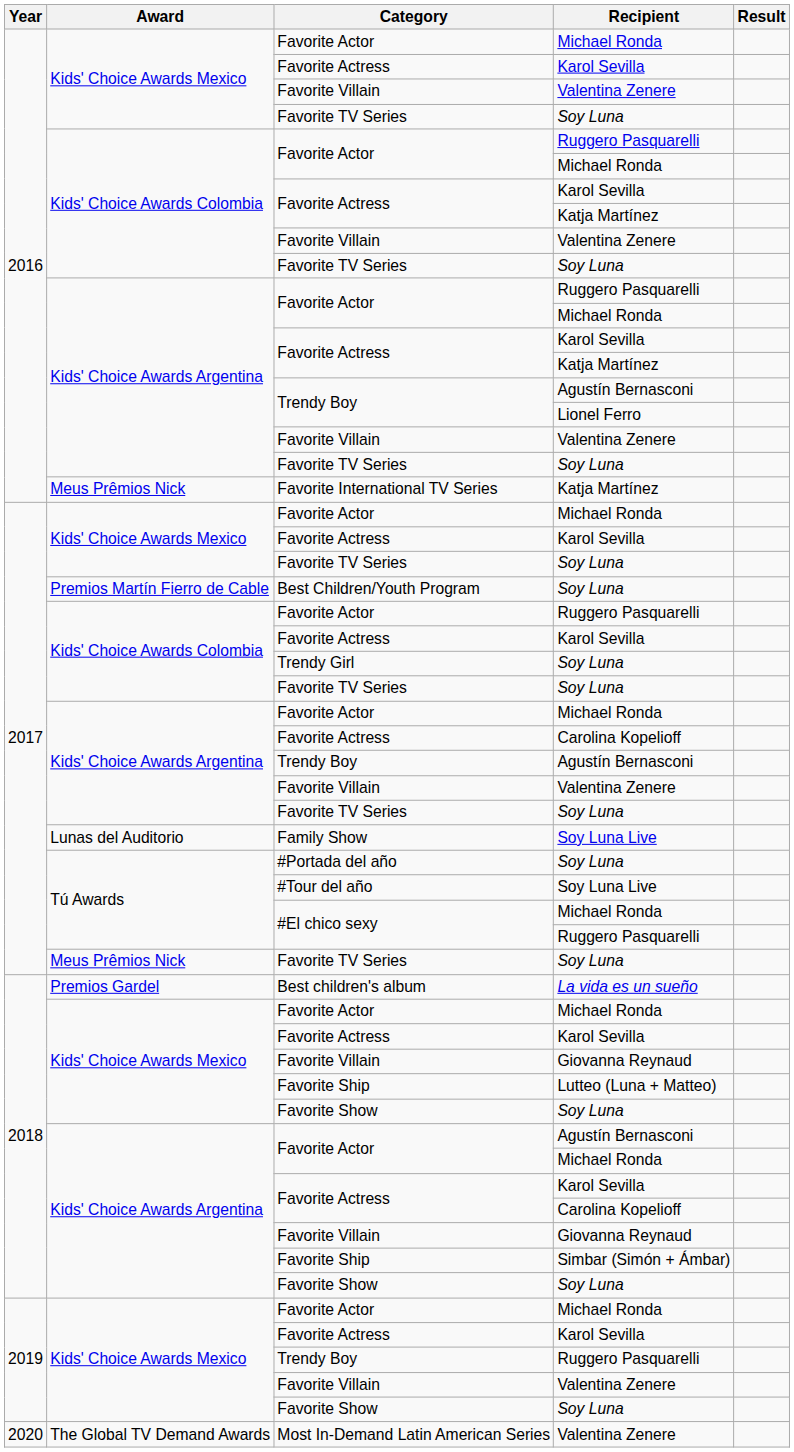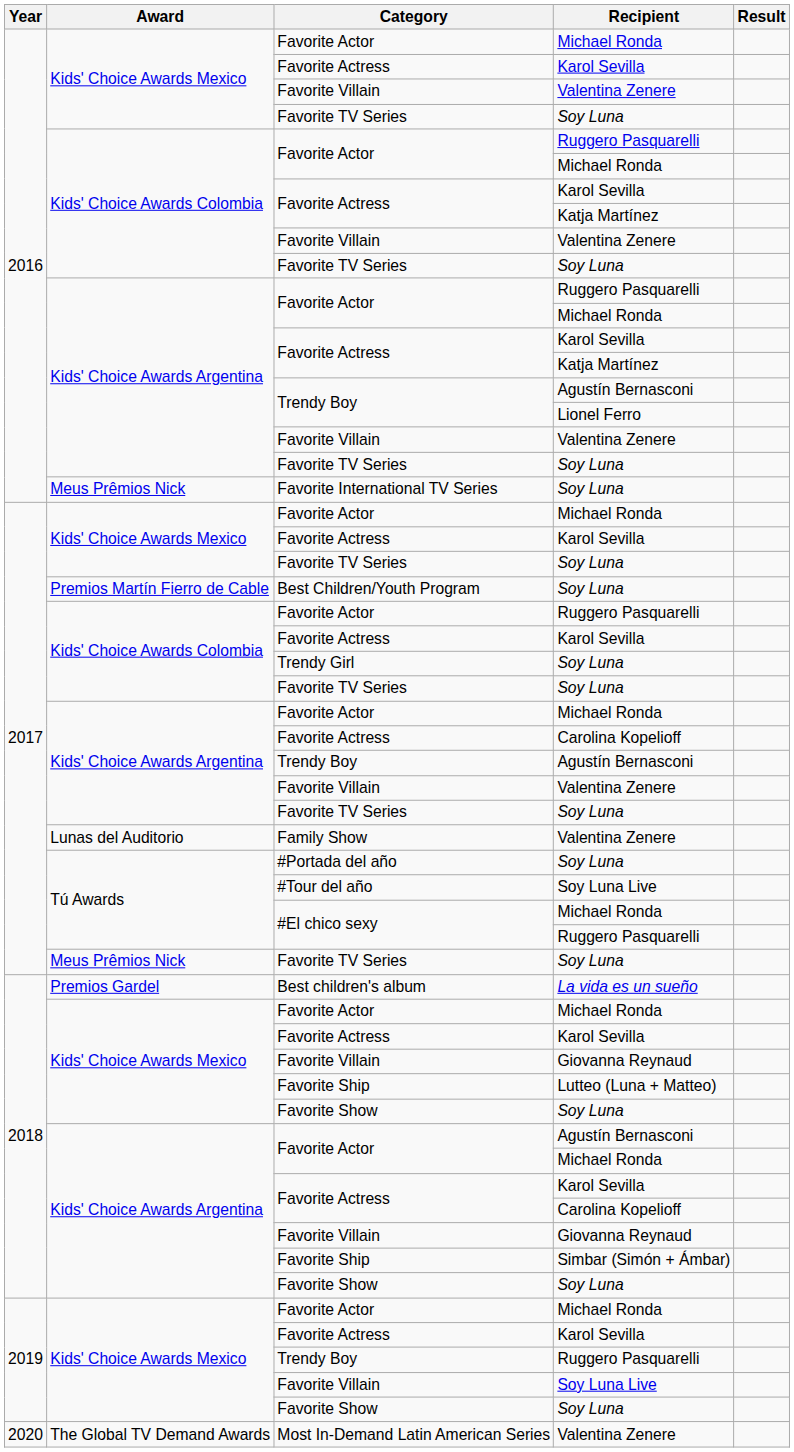Favorite International TV Series | Recipient: Katja Martínez -> Soy Luna
Family Show | Recipient: Soy Luna Live -> Valentina Zenere
2019 / Favorite Villain | Recipient: Valentina Zenere -> Soy Luna Live
